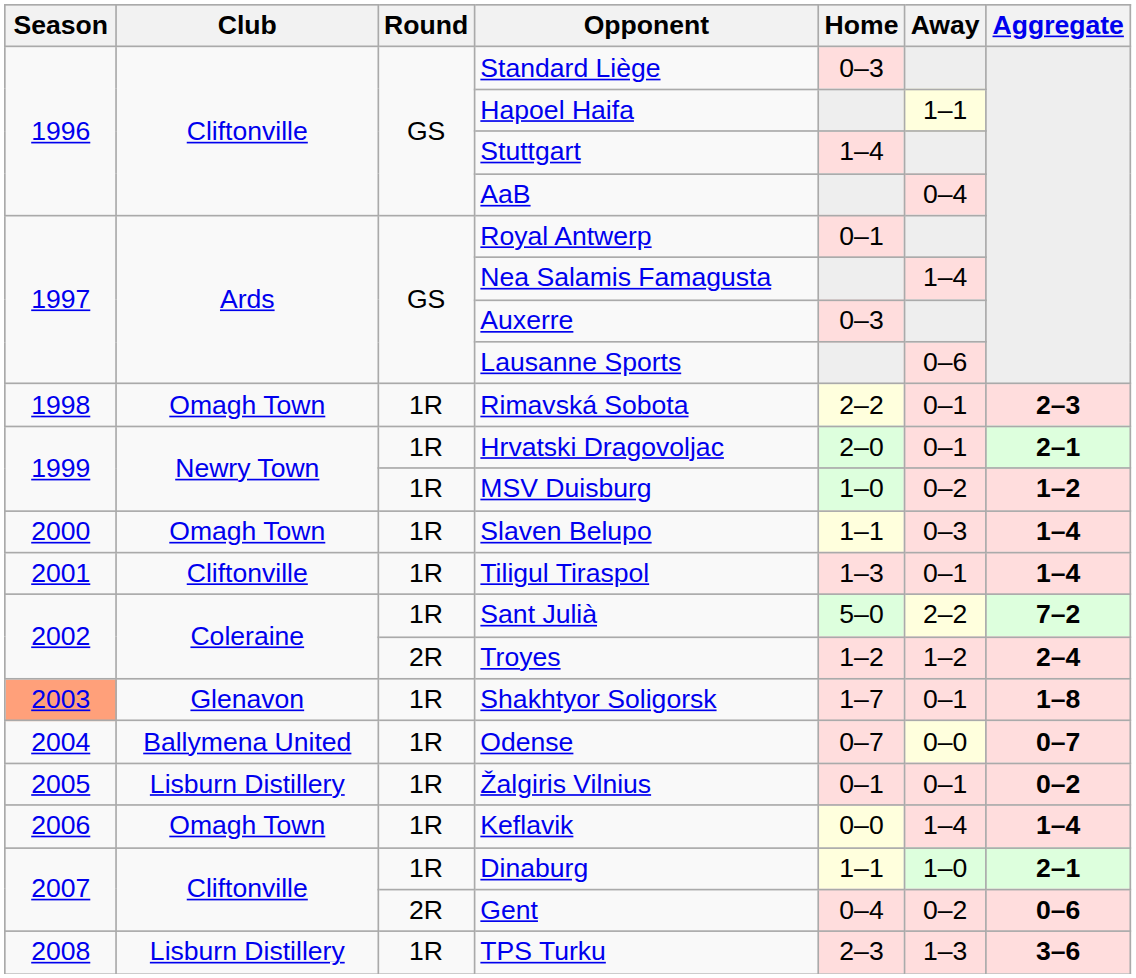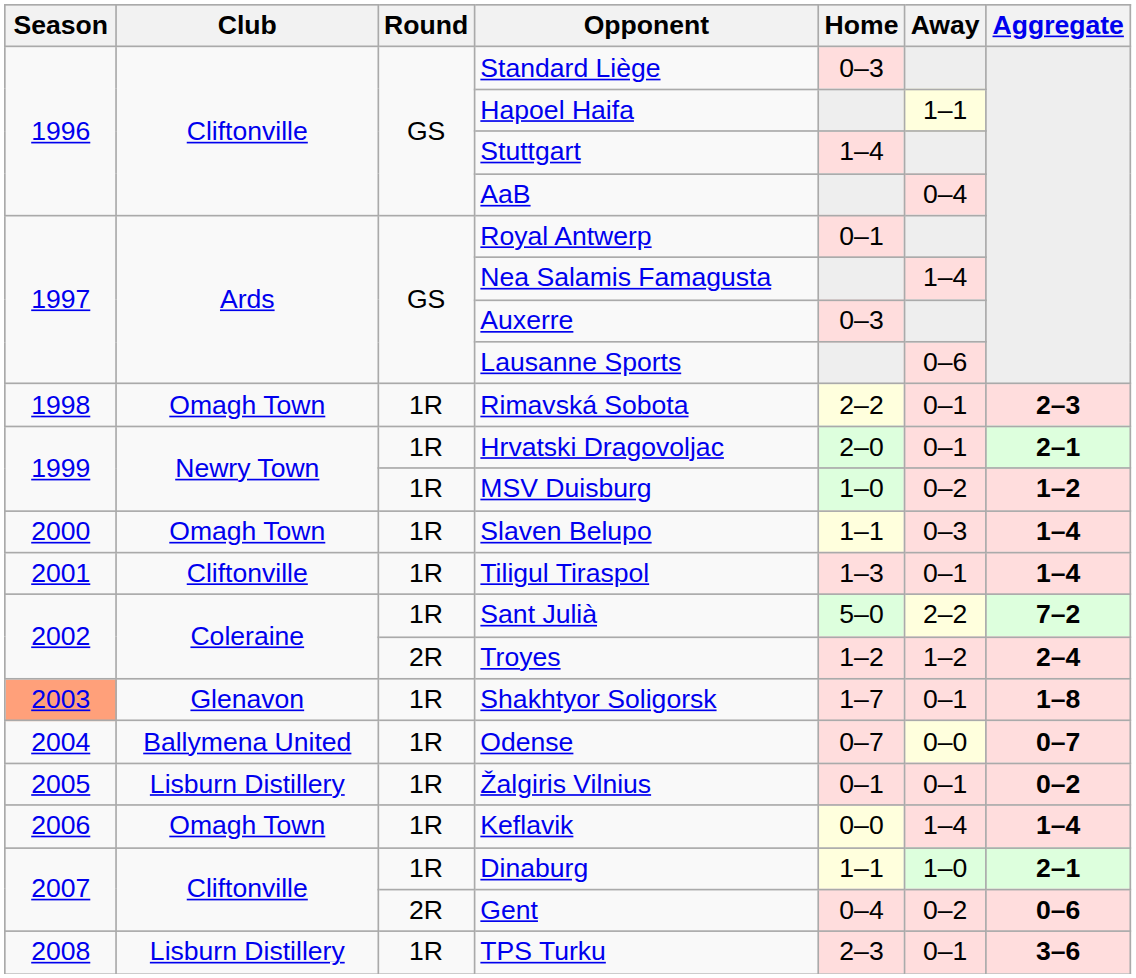TPS Turku | Away: 1–3 -> 0–1
